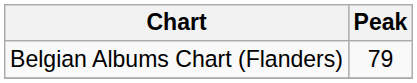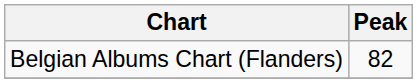Belgian Albums Chart (Flanders) | Peak: 79 -> 82
